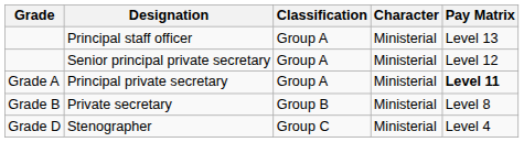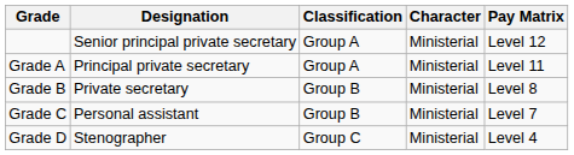- row: Principal staff officer | Group A | Ministerial | Level 13
Principal private secretary | Pay Matrix: bold -> normal
+ row: Grade C | Personal assistant | Group B | Ministerial | Level 7
